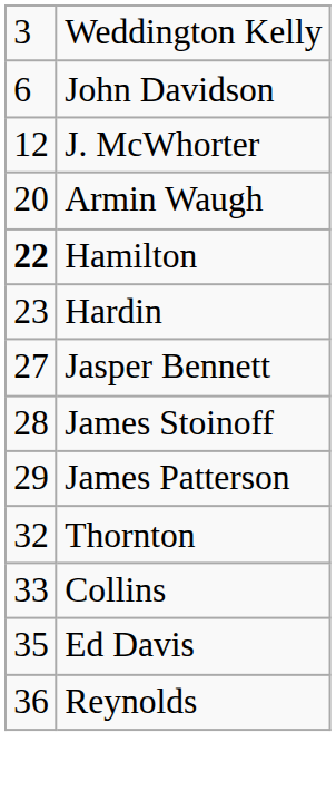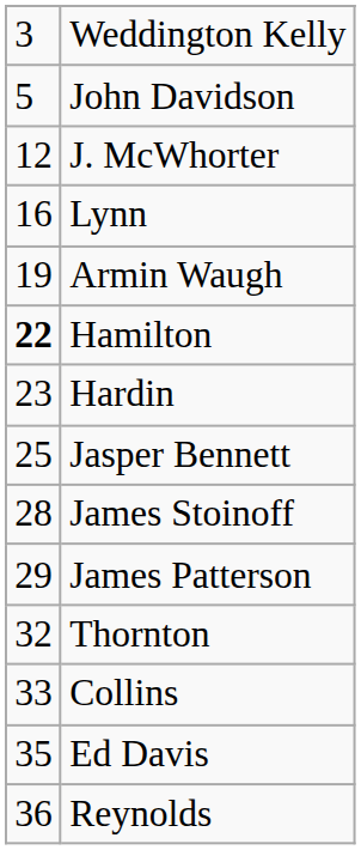John Davidson | column 1: 6 -> 5
+ row: 16 | Lynn
Armin Waugh | column 1: 20 -> 19
Jasper Bennett | column 1: 27 -> 25
